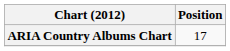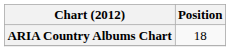ARIA Country Albums Chart | Position: 17 -> 18
